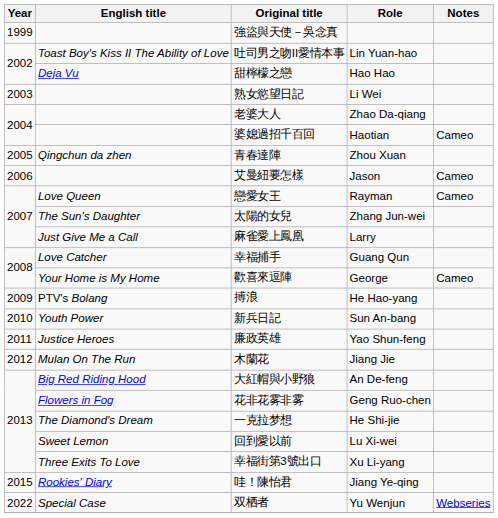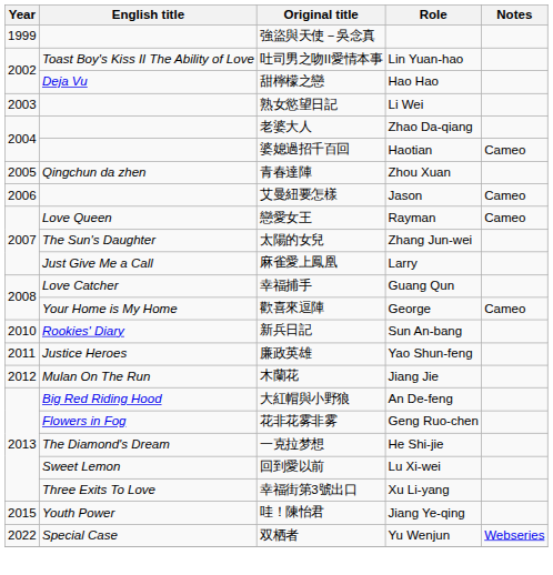- row: 2009 | PTV's Bolang | 搏浪 | He Hao-yang
新兵日記 | English title: Youth Power -> Rookies' Diary
哇！陳怡君 | English title: Rookies' Diary -> Youth Power
